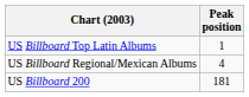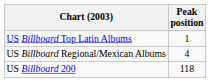US Billboard 200 | Peak position: 181 -> 118
